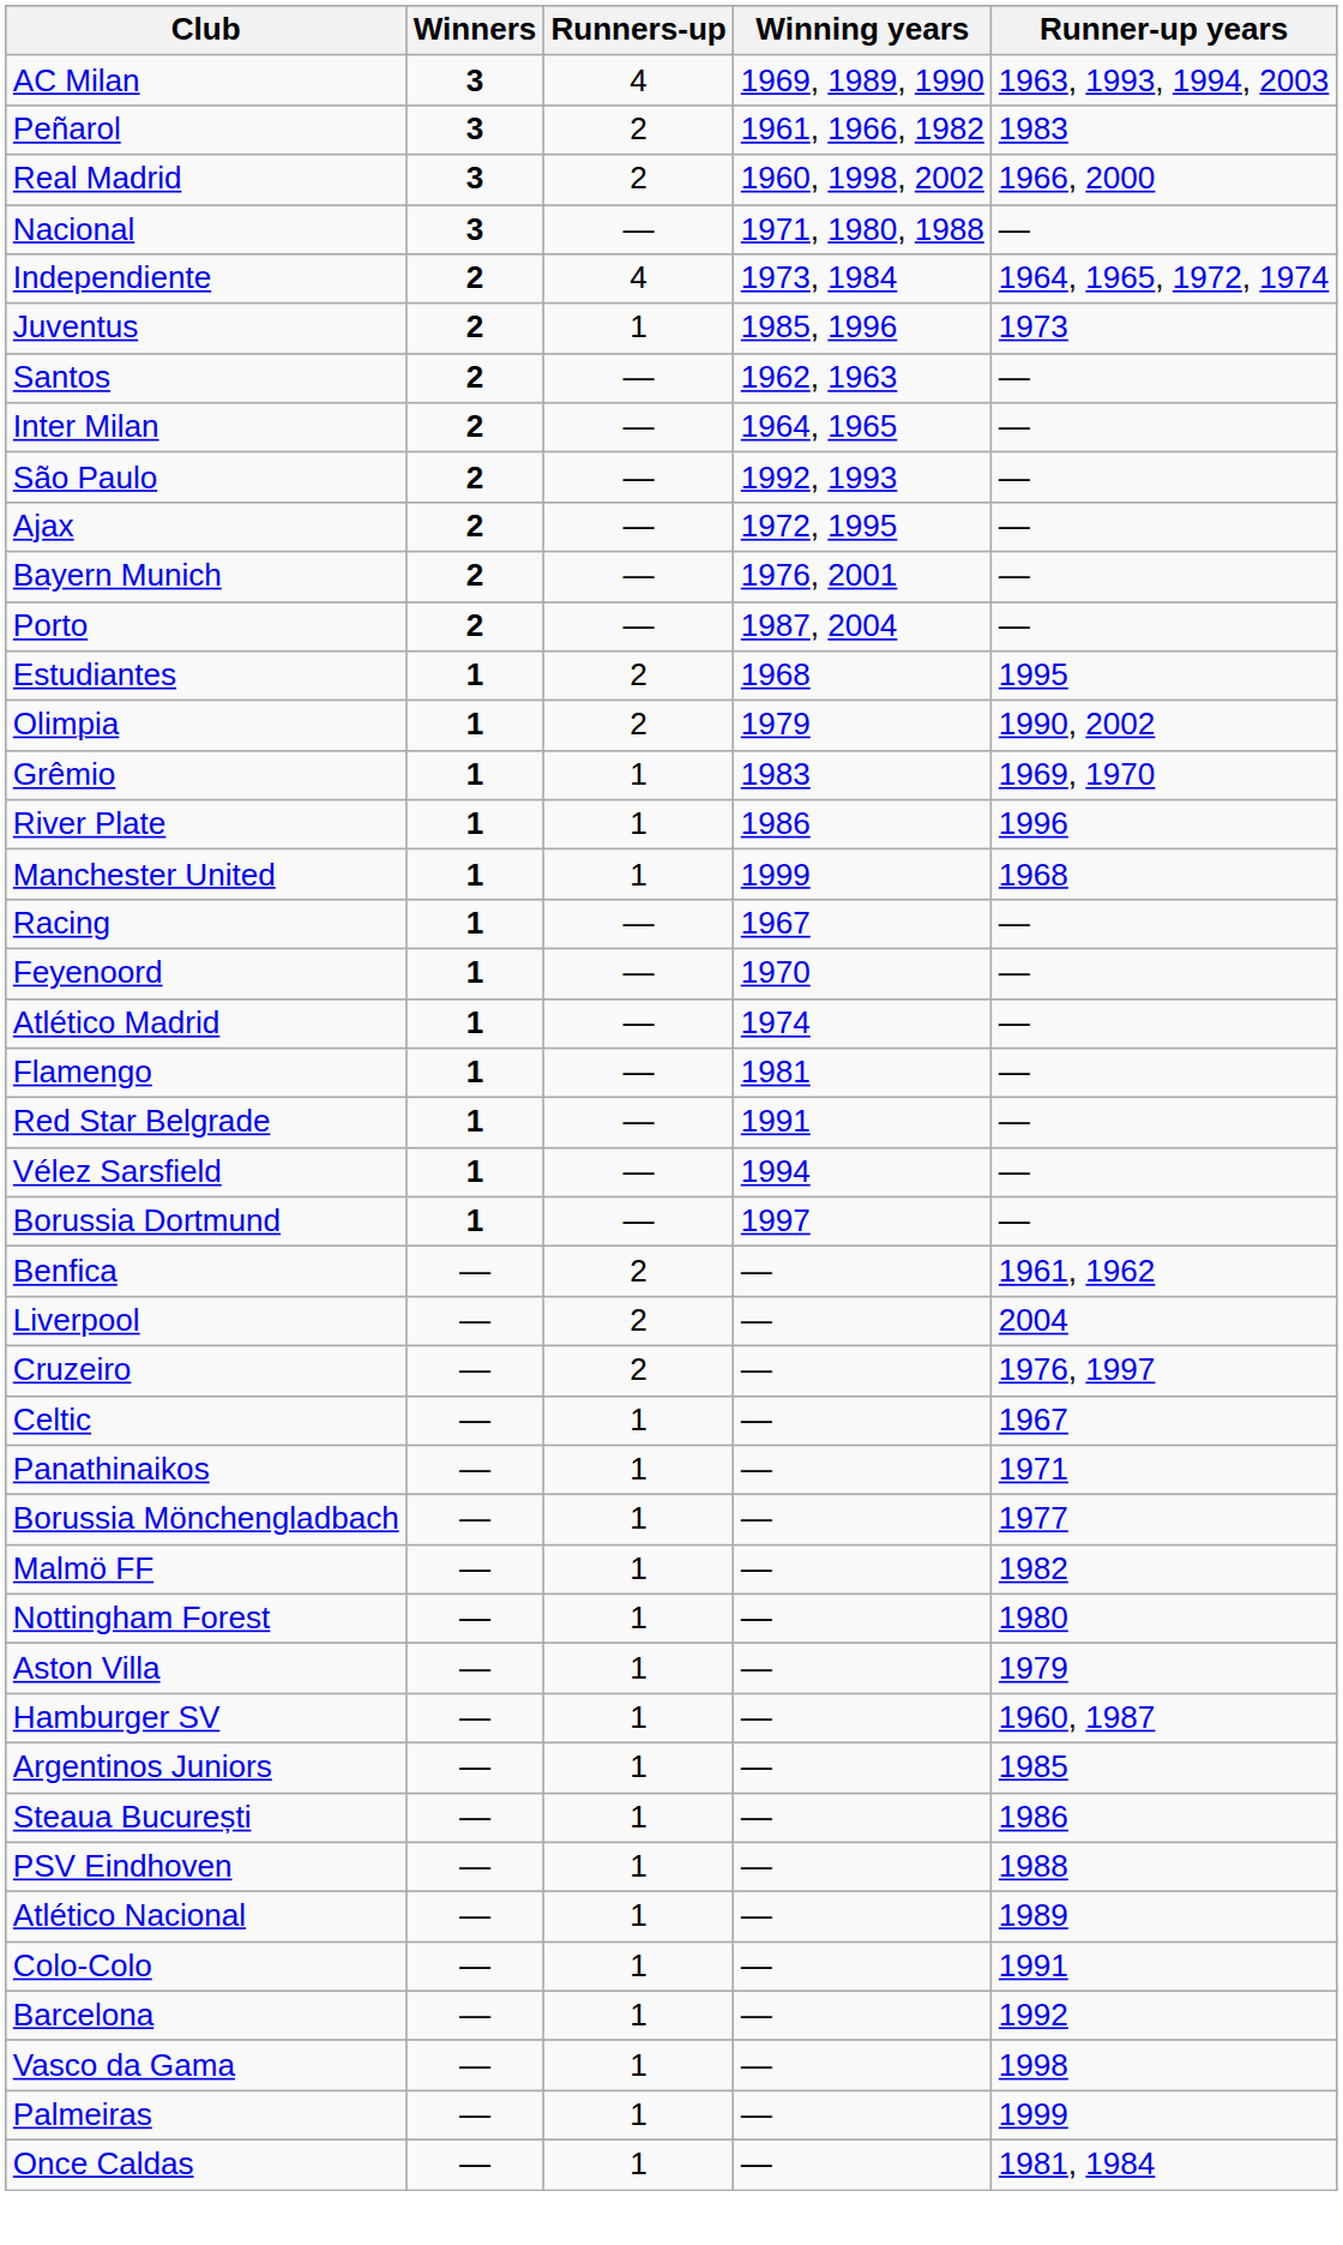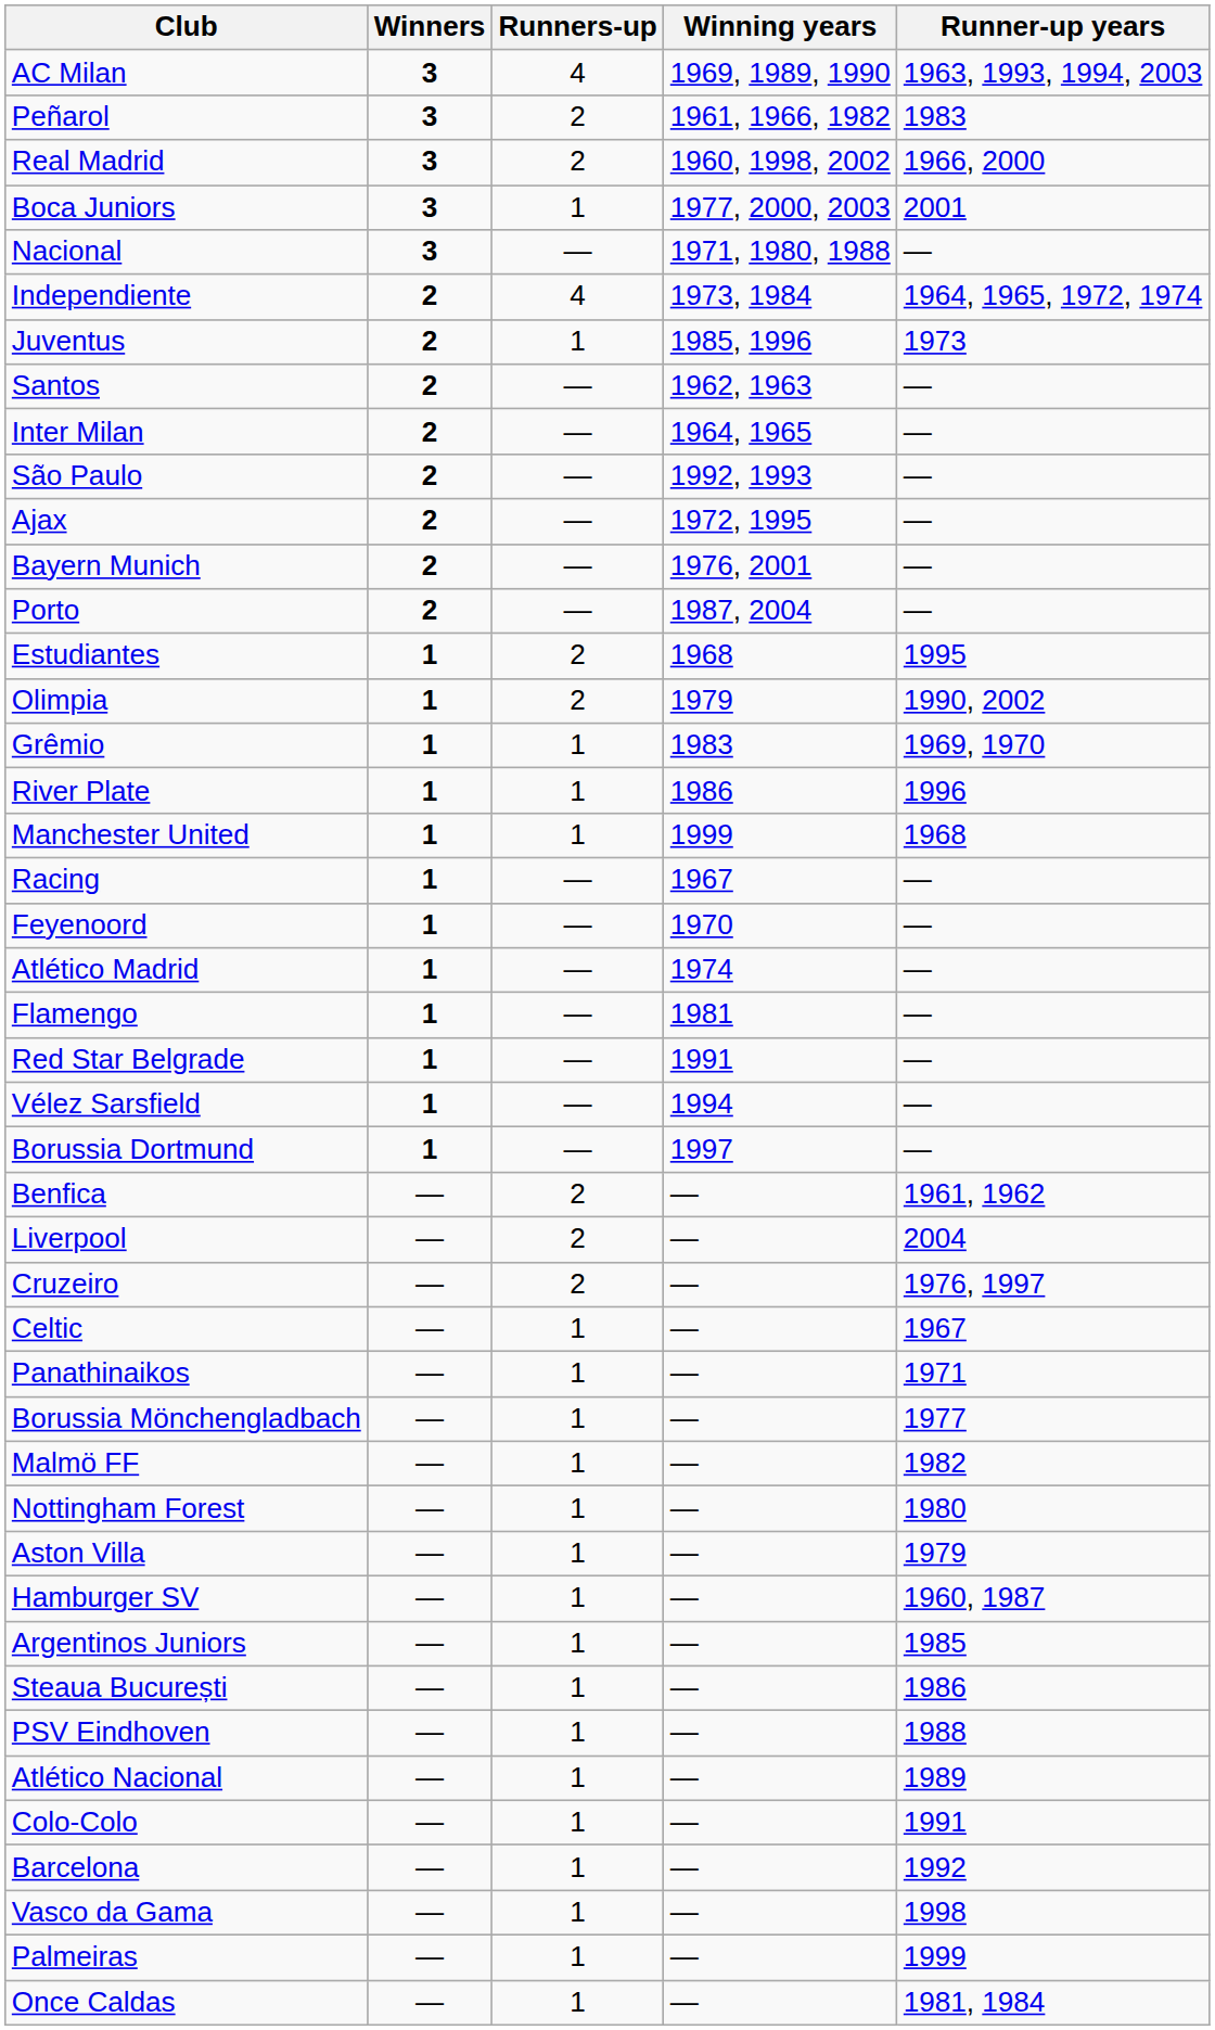+ row: Boca Juniors | 3 | 1 | 1977, 2000, 2003 | 2001
